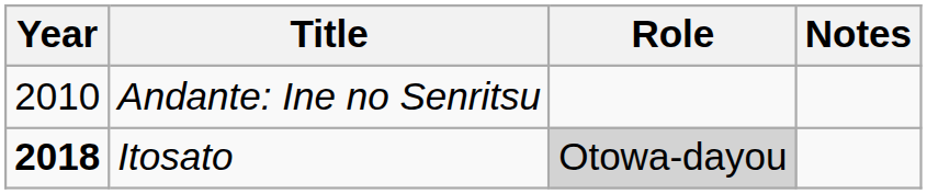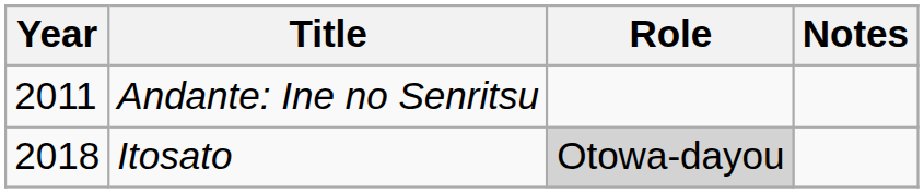Andante: Ine no Senritsu | Year: 2010 -> 2011
Itosato | Year: bold -> normal
